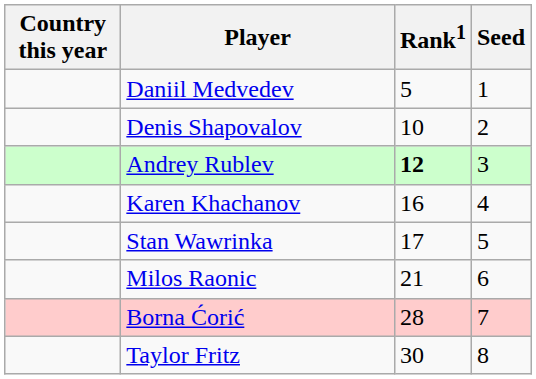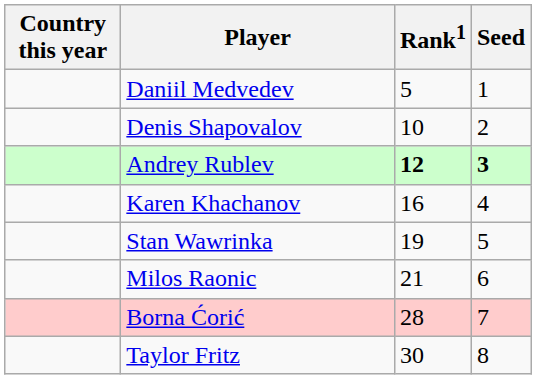Andrey Rublev | Seed: normal -> bold
Stan Wawrinka | Rank1: 17 -> 19
